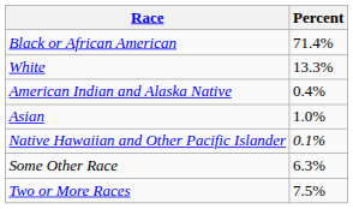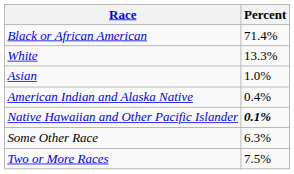rows swapped: Asian <-> American Indian and Alaska Native
Native Hawaiian and Other Pacific Islander | Percent: normal -> bold
